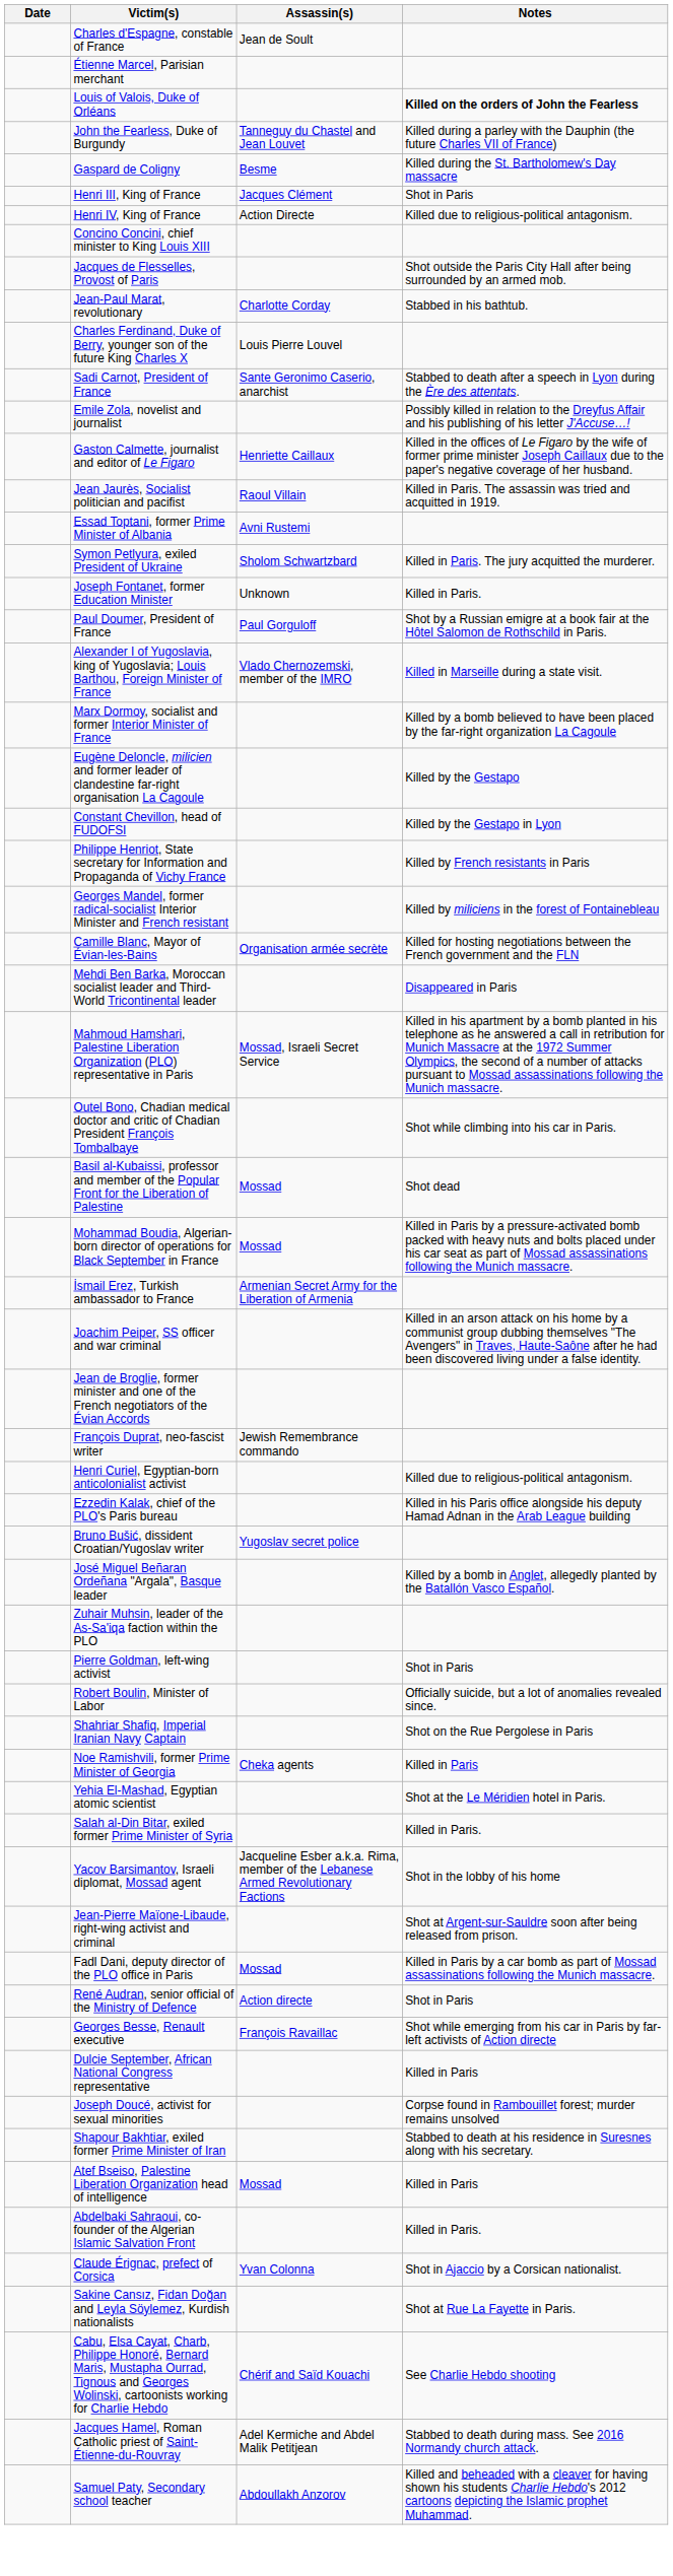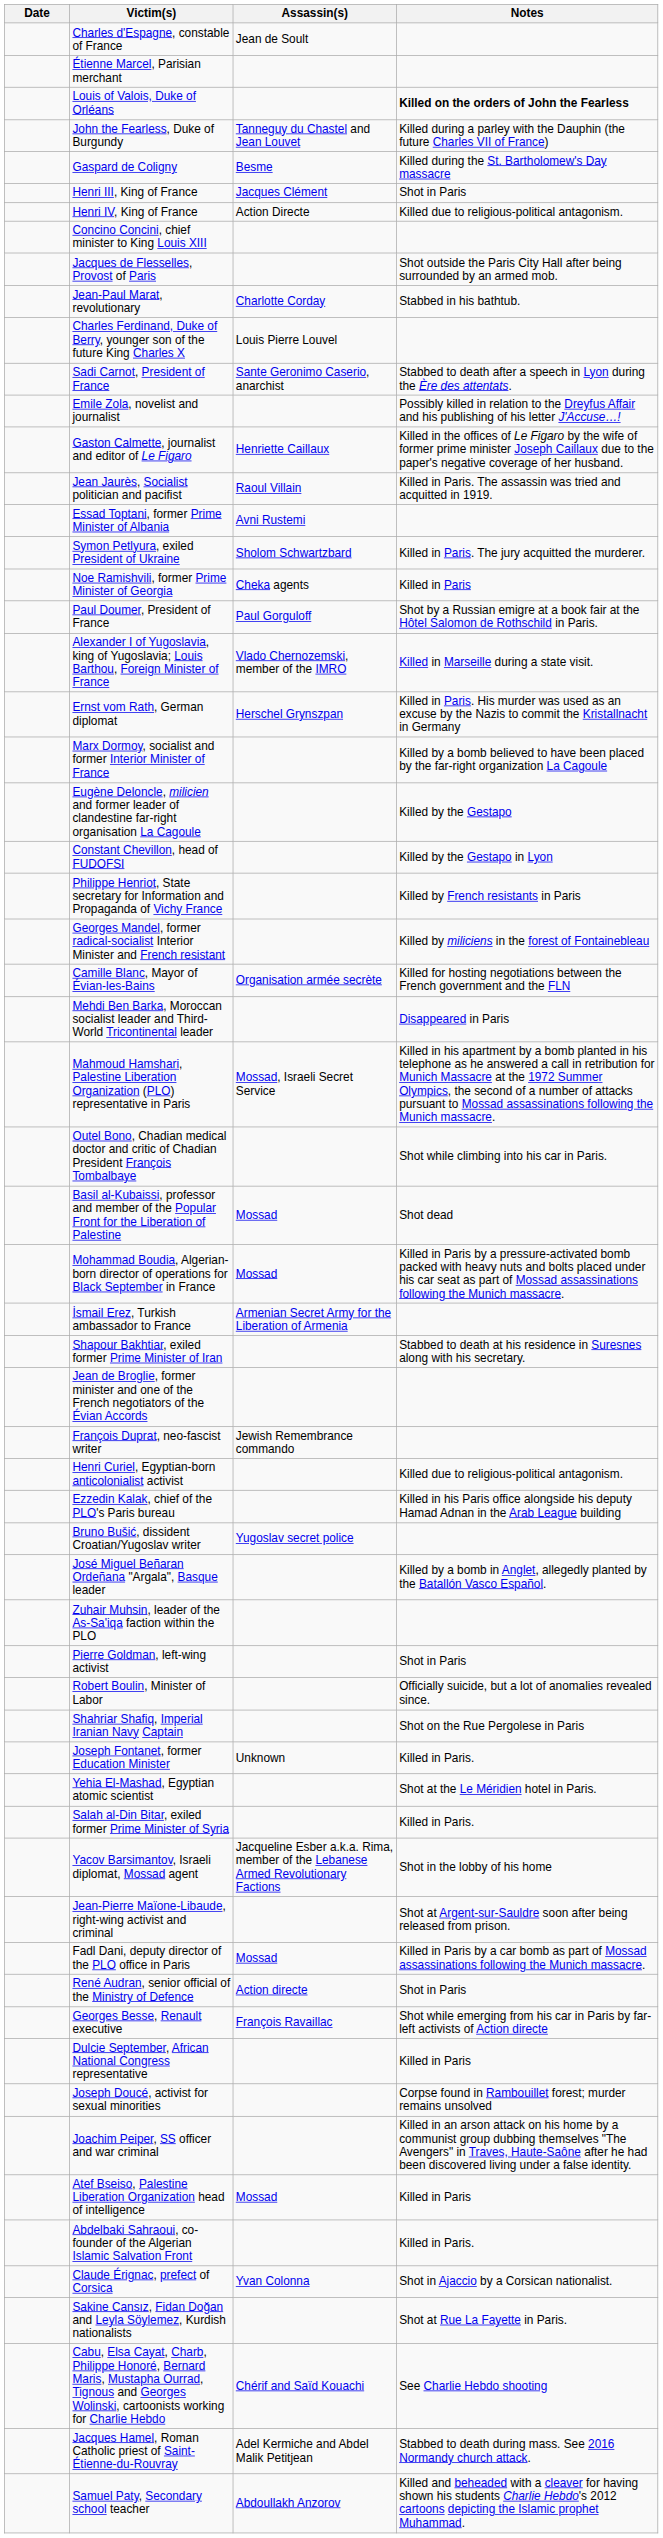rows swapped: Noe Ramishvili, former Prime Minister of Georgia <-> Joseph Fontanet, former Education Minister
+ row: Ernst vom Rath, German diplomat | Herschel Grynszpan | Killed in Paris. His murder was used as an excuse by the Nazis to commit the Kristallnacht in Germany
rows swapped: Joachim Peiper, SS officer and war criminal <-> Shapour Bakhtiar, exiled former Prime Minister of Iran
